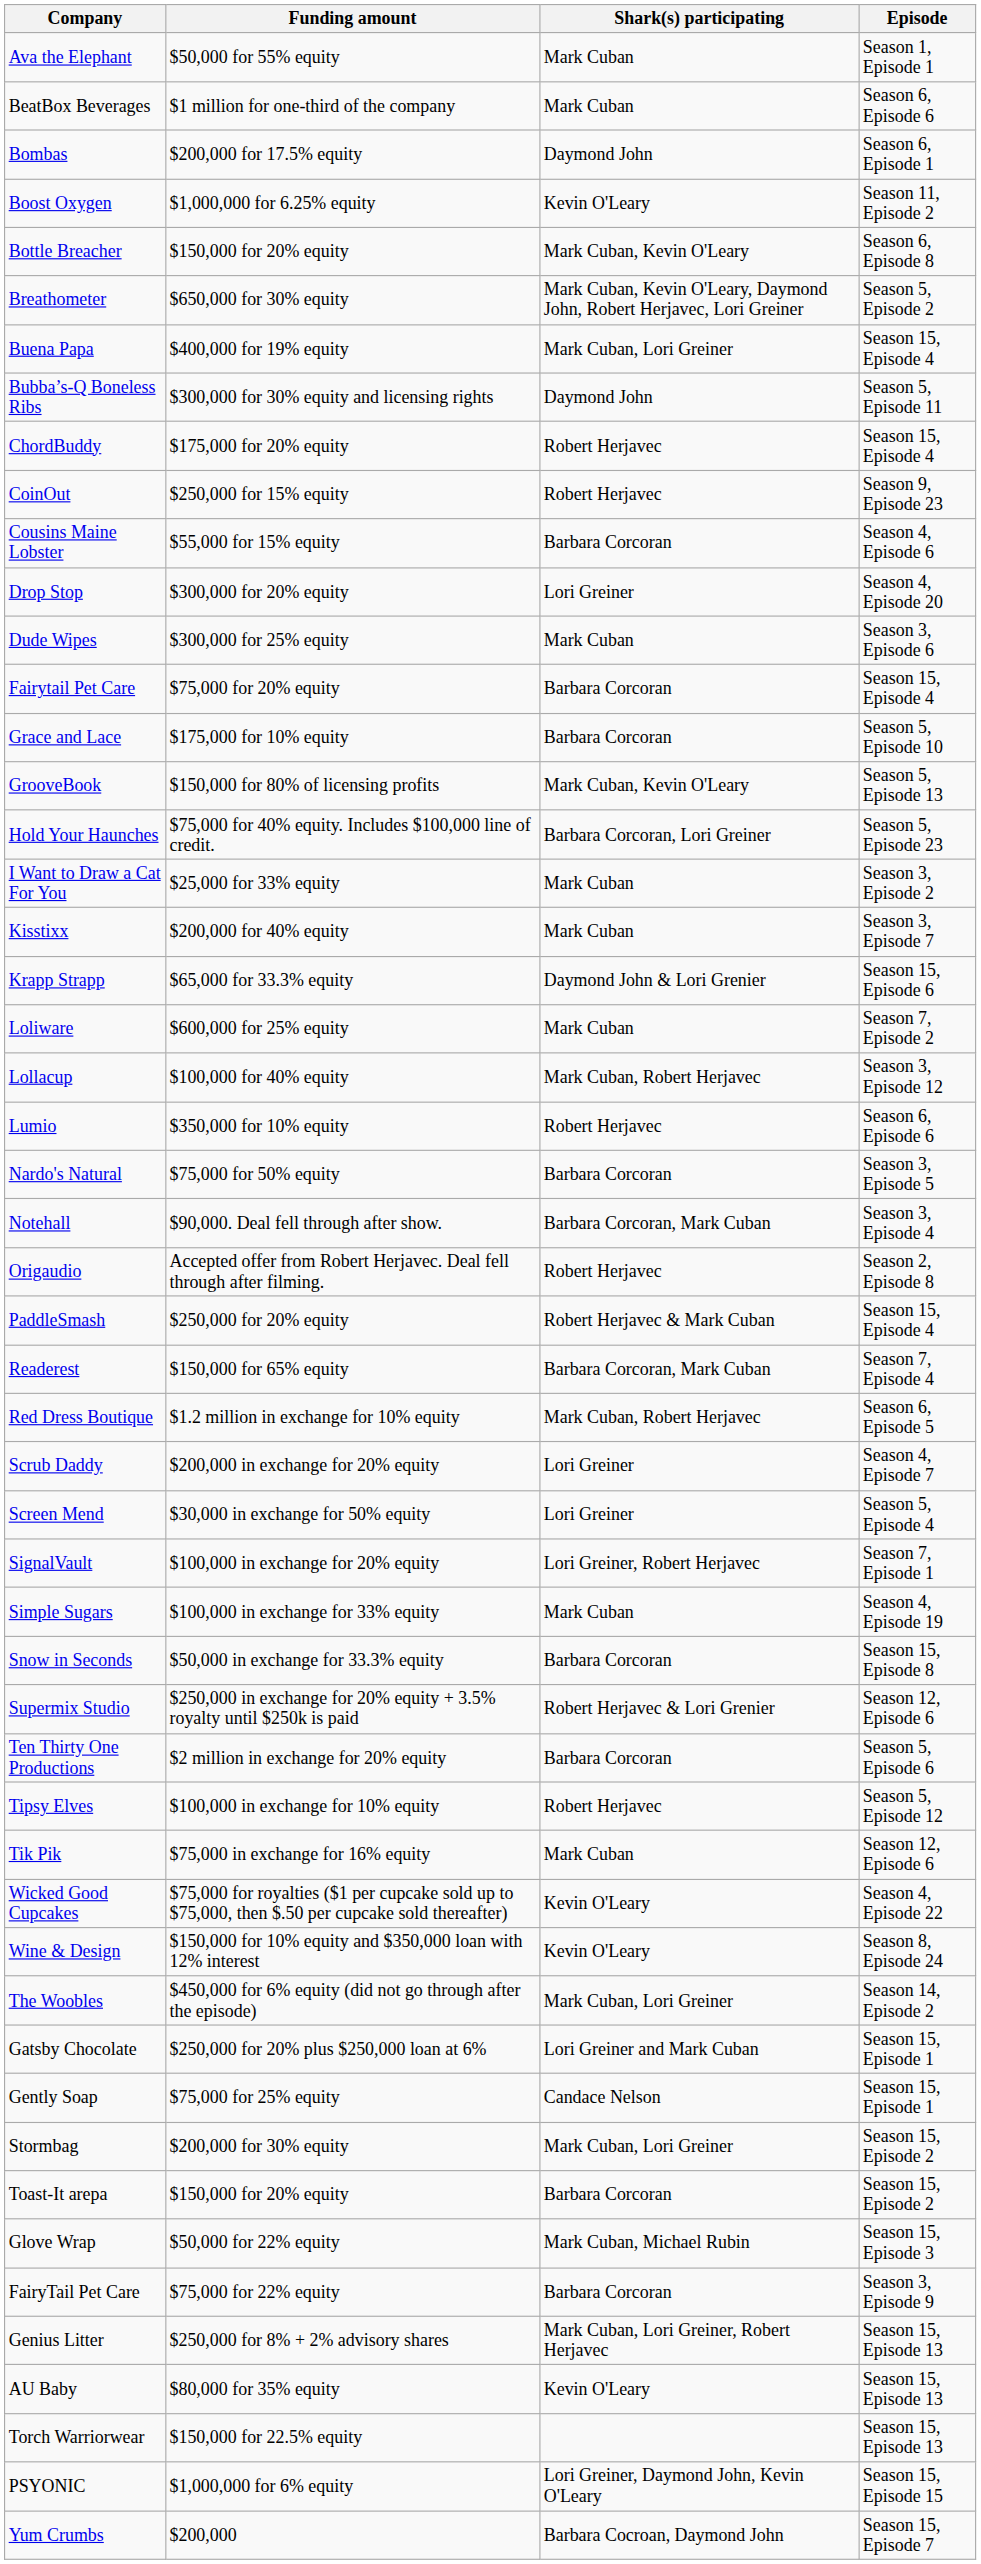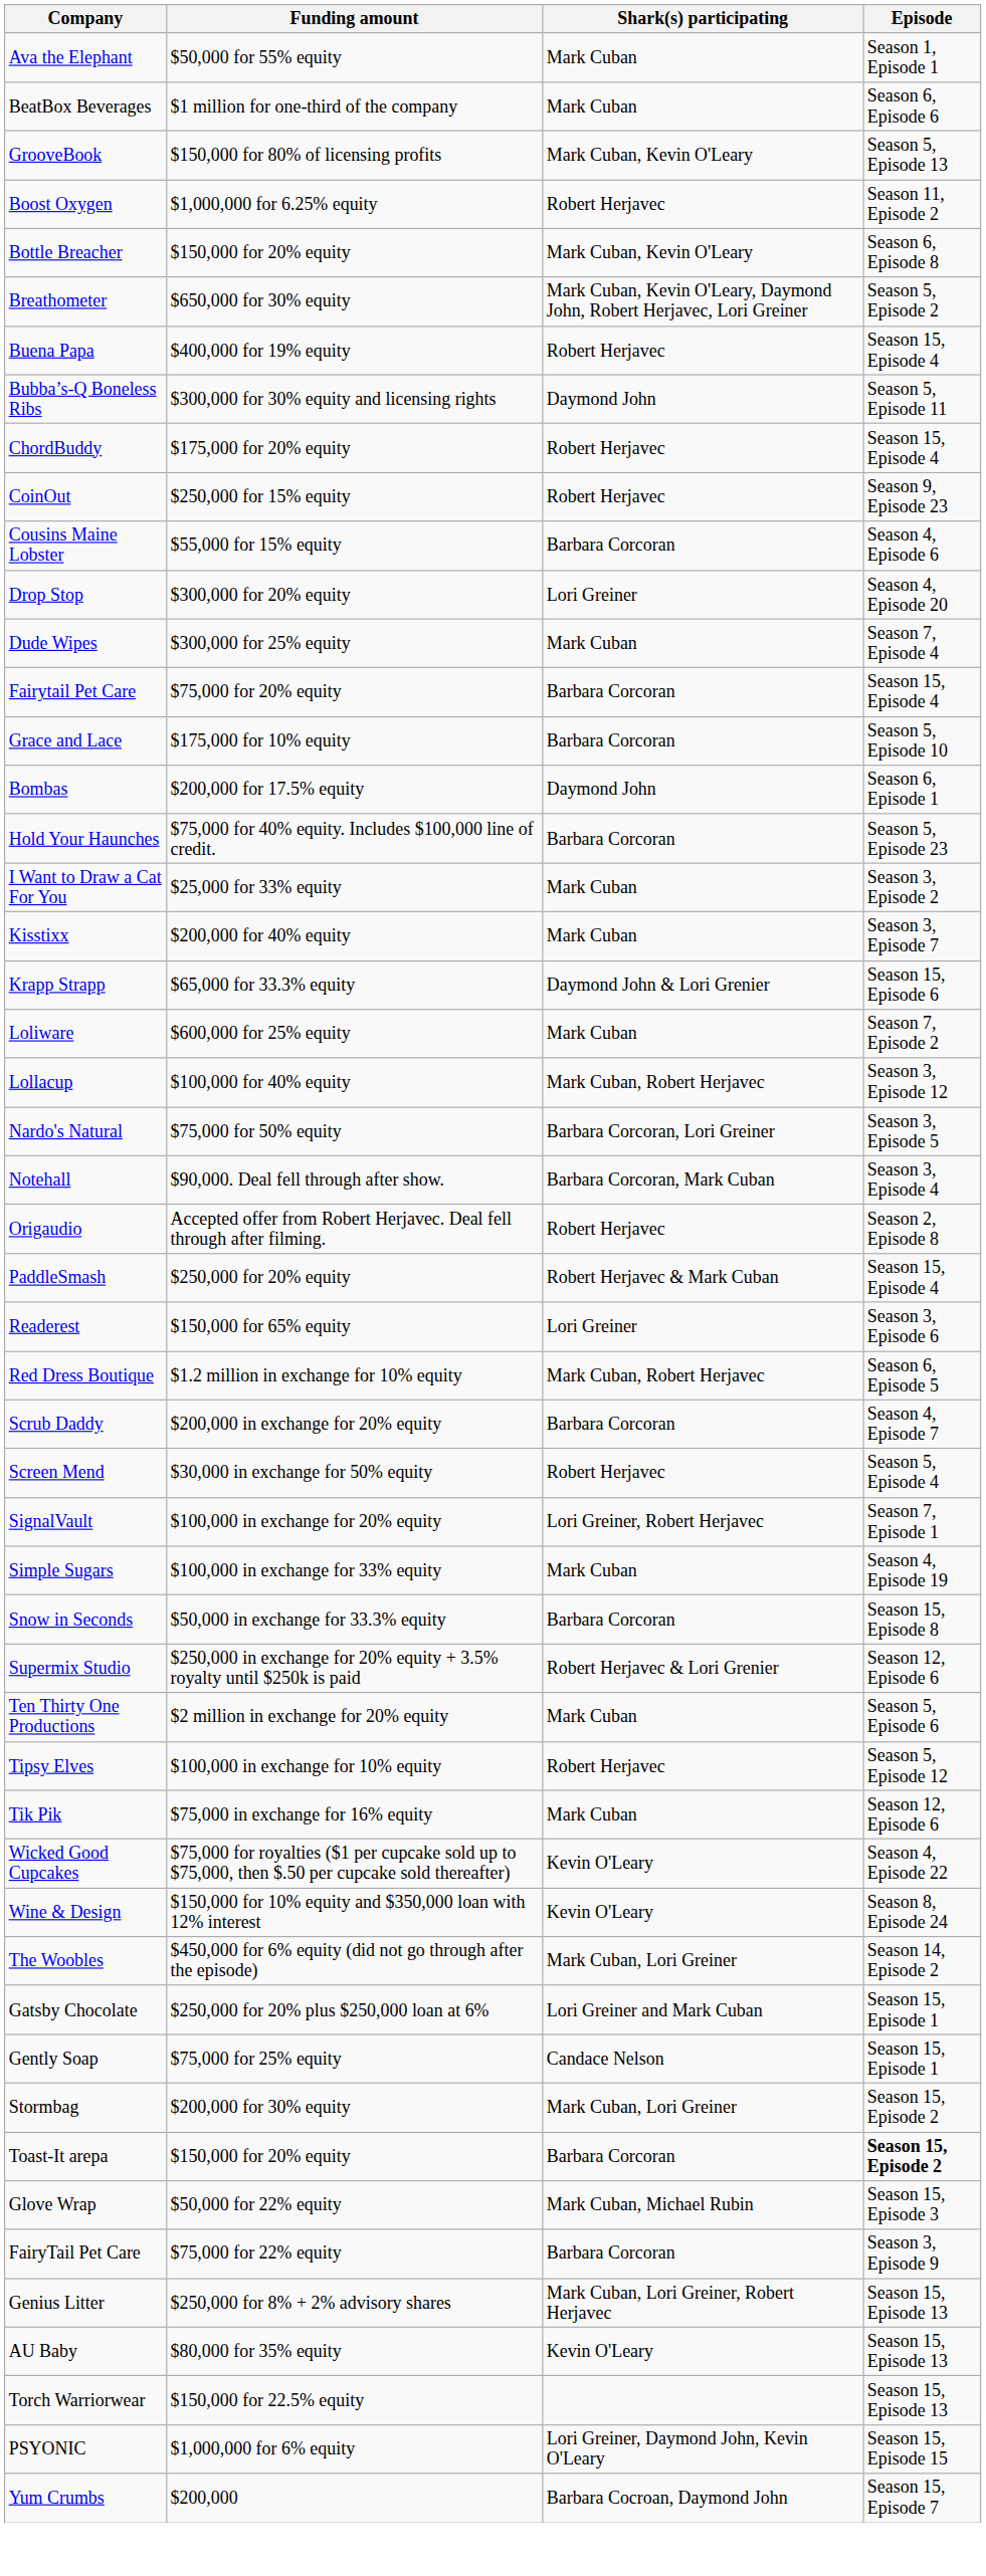rows swapped: Bombas <-> GrooveBook
Boost Oxygen | Shark(s) participating: Kevin O'Leary -> Robert Herjavec
Buena Papa | Shark(s) participating: Mark Cuban, Lori Greiner -> Robert Herjavec
Dude Wipes | Episode: Season 3, Episode 6 -> Season 7, Episode 4
Hold Your Haunches | Shark(s) participating: Barbara Corcoran, Lori Greiner -> Barbara Corcoran
- row: Lumio | $350,000 for 10% equity | Robert Herjavec | Season 6, Episode 6
Nardo's Natural | Shark(s) participating: Barbara Corcoran -> Barbara Corcoran, Lori Greiner
Readerest | Shark(s) participating: Barbara Corcoran, Mark Cuban -> Lori Greiner
Readerest | Episode: Season 7, Episode 4 -> Season 3, Episode 6
Scrub Daddy | Shark(s) participating: Lori Greiner -> Barbara Corcoran
Screen Mend | Shark(s) participating: Lori Greiner -> Robert Herjavec
Ten Thirty One Productions | Shark(s) participating: Barbara Corcoran -> Mark Cuban
Toast-It arepa | Episode: normal -> bold
